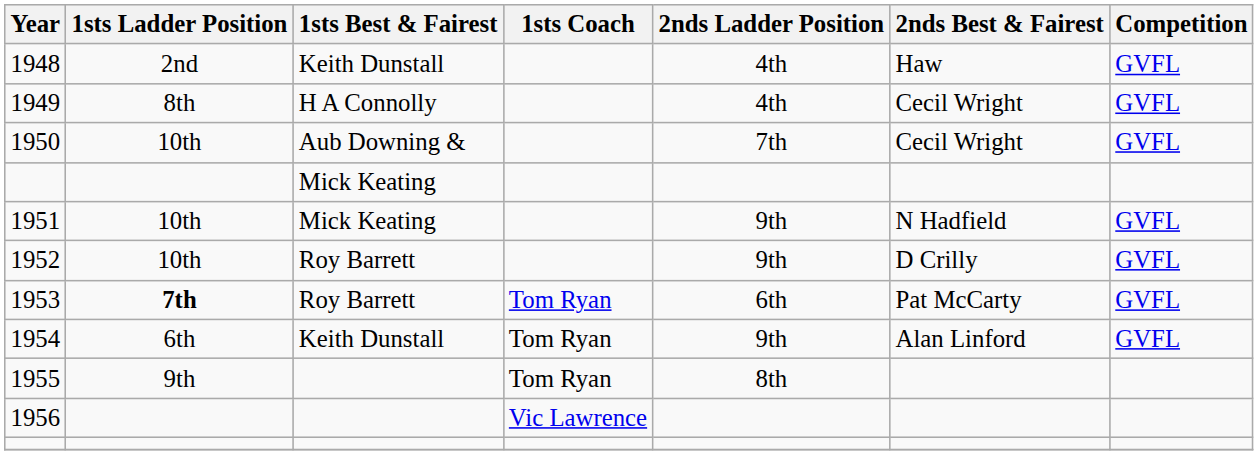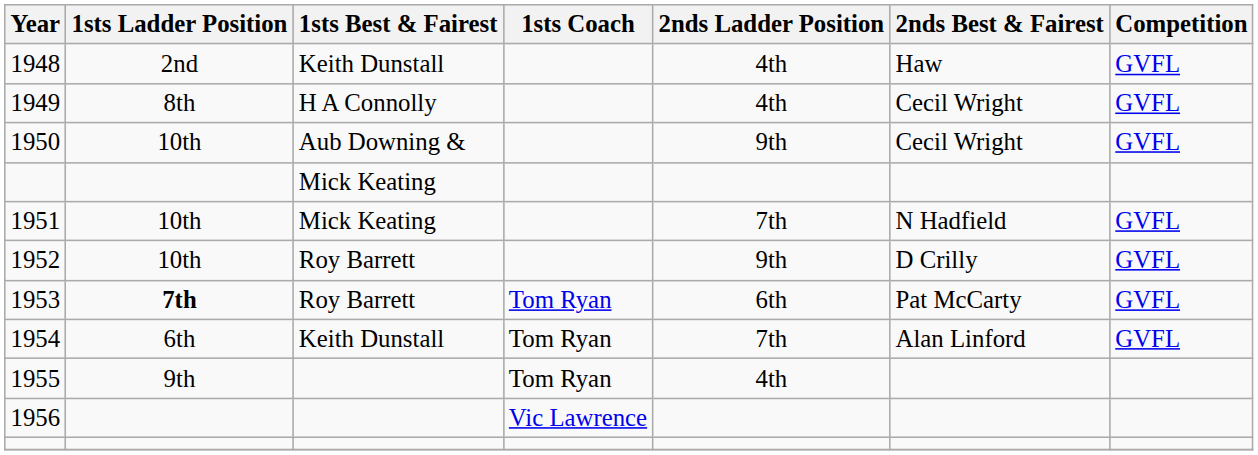1950 | 2nds Ladder Position: 7th -> 9th
1951 | 2nds Ladder Position: 9th -> 7th
1954 | 2nds Ladder Position: 9th -> 7th
1955 | 2nds Ladder Position: 8th -> 4th
